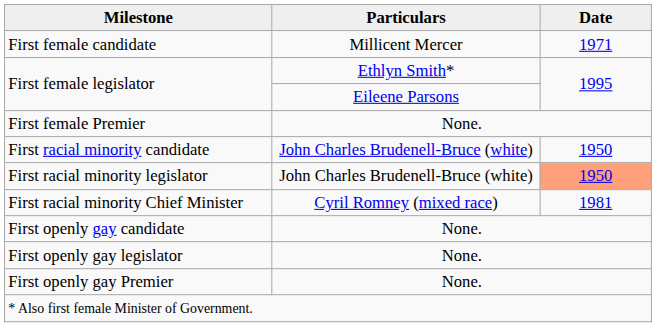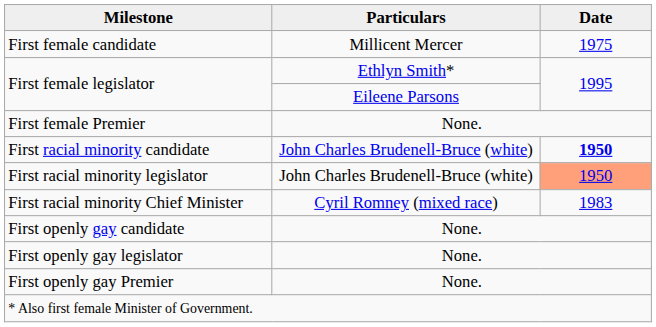First female candidate | Date: 1971 -> 1975
First racial minority candidate | Date: normal -> bold
First racial minority Chief Minister | Date: 1981 -> 1983
